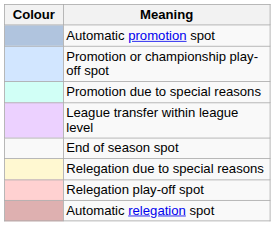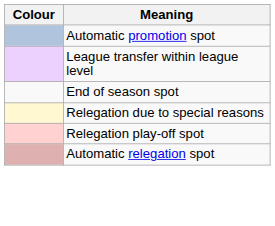- row: Promotion or championship play-off spot
- row: Promotion due to special reasons
